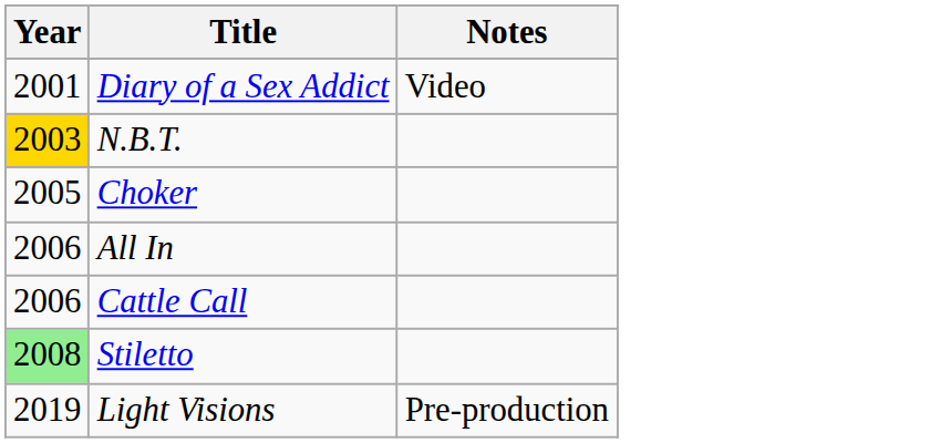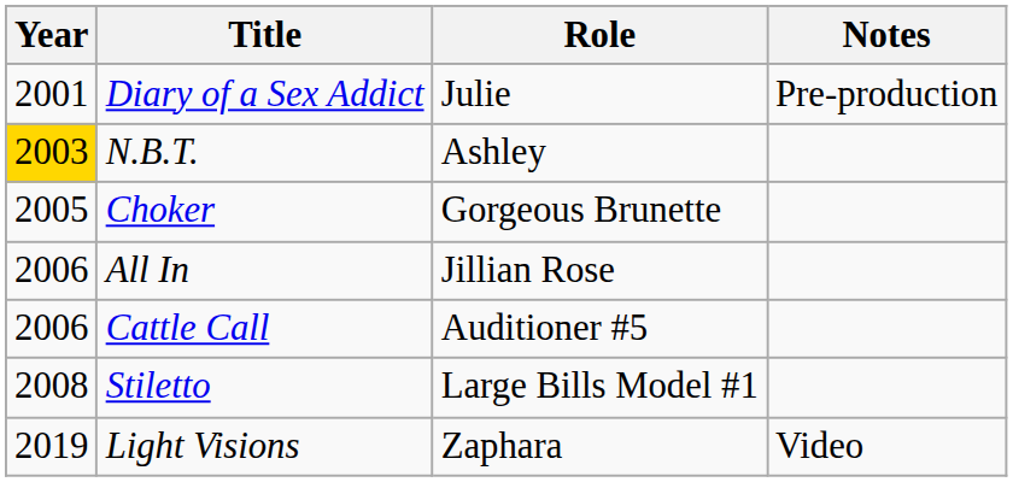+ column: Role | Julie | Ashley | Gorgeous Brunette | Jillian Rose | Auditioner #5 | Large Bills Model #1 | Zaphara
Diary of a Sex Addict | Notes: Video -> Pre-production
Stiletto | Year: lightgreen background -> no background
Light Visions | Notes: Pre-production -> Video
